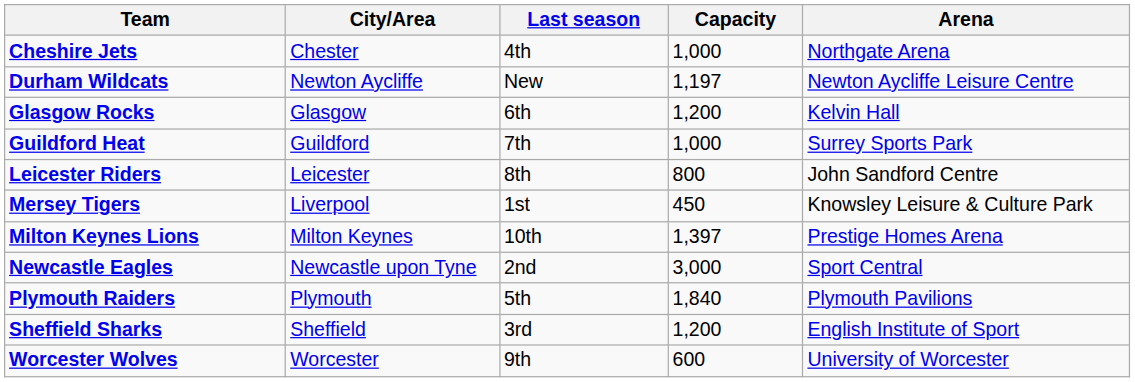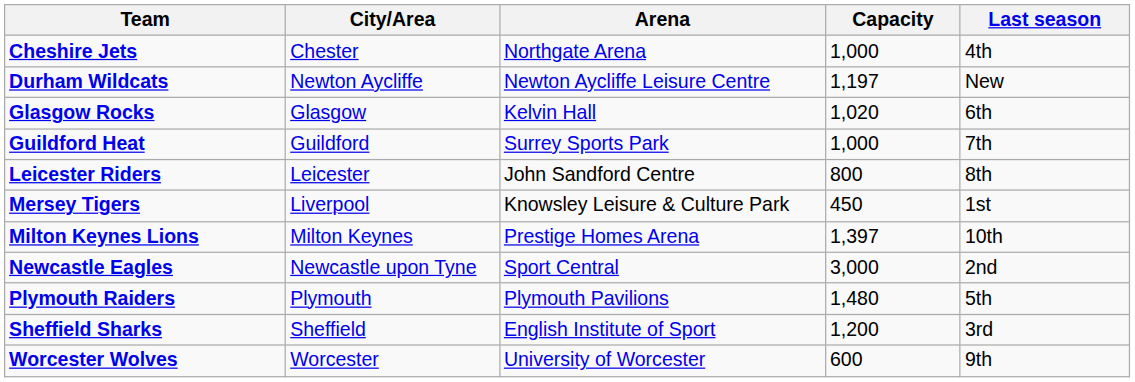columns swapped: Arena <-> Last season
Glasgow Rocks | Capacity: 1,200 -> 1,020
Plymouth Raiders | Capacity: 1,840 -> 1,480
